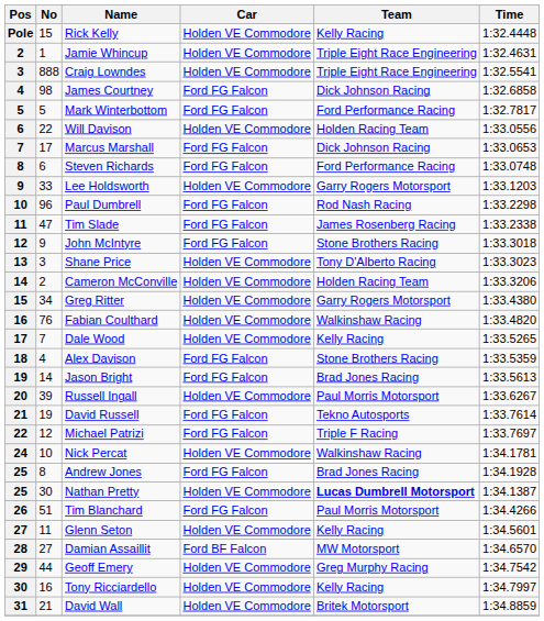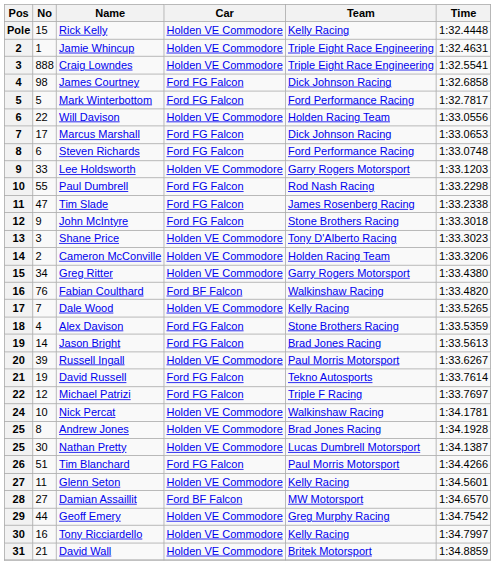Paul Dumbrell | No: 96 -> 55
Fabian Coulthard | Car: Holden VE Commodore -> Ford BF Falcon
Andrew Jones | Car: Ford FG Falcon -> Holden VE Commodore
Nathan Pretty | Team: bold -> normal
